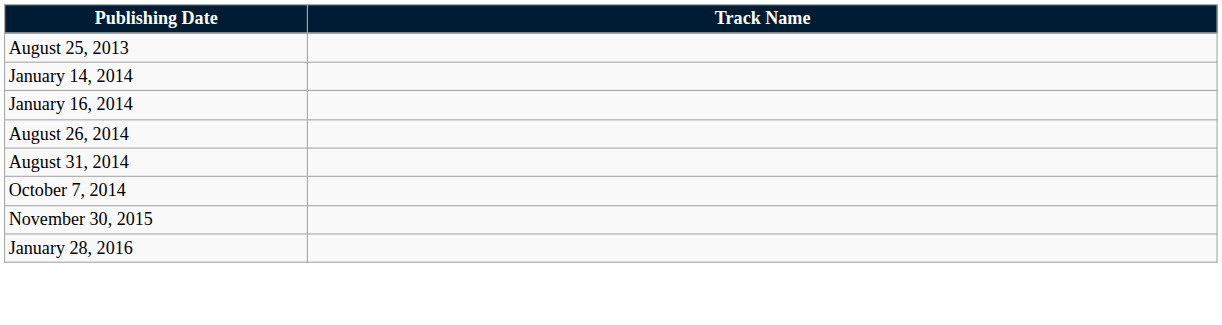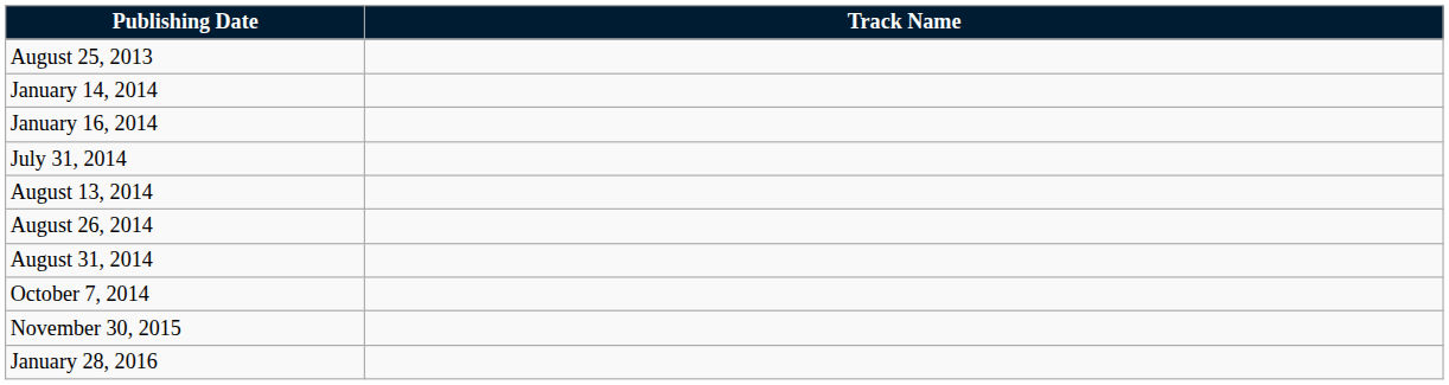+ row: July 31, 2014
+ row: August 13, 2014
